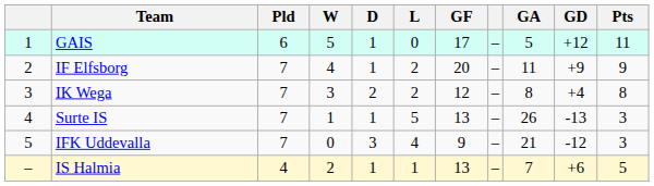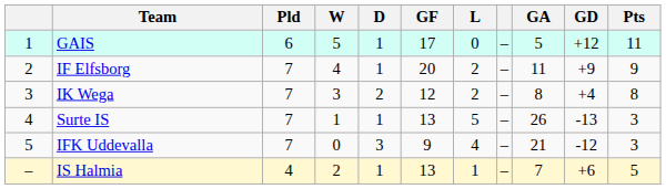columns swapped: L <-> GF
